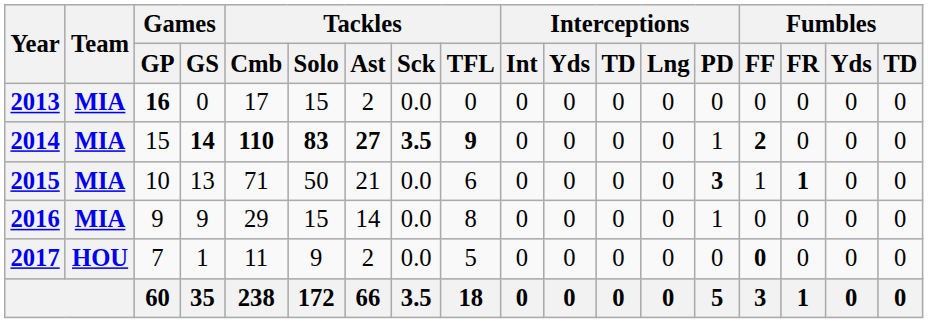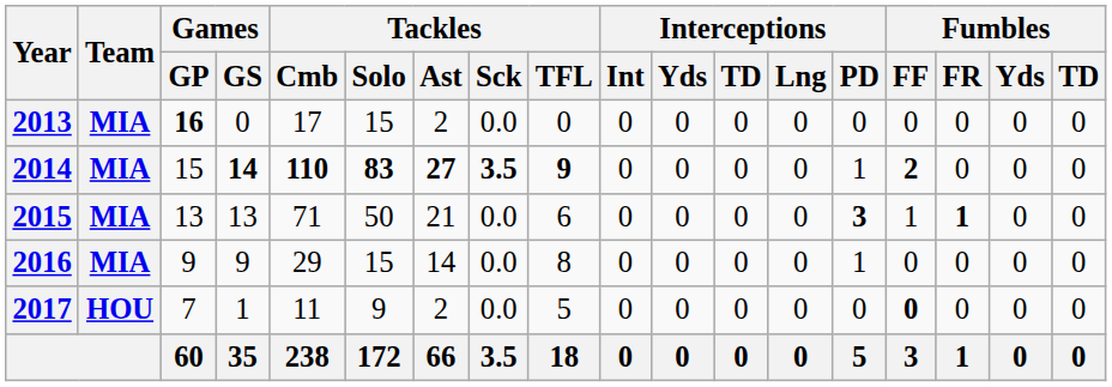2015 | Games / GP: 10 -> 13
